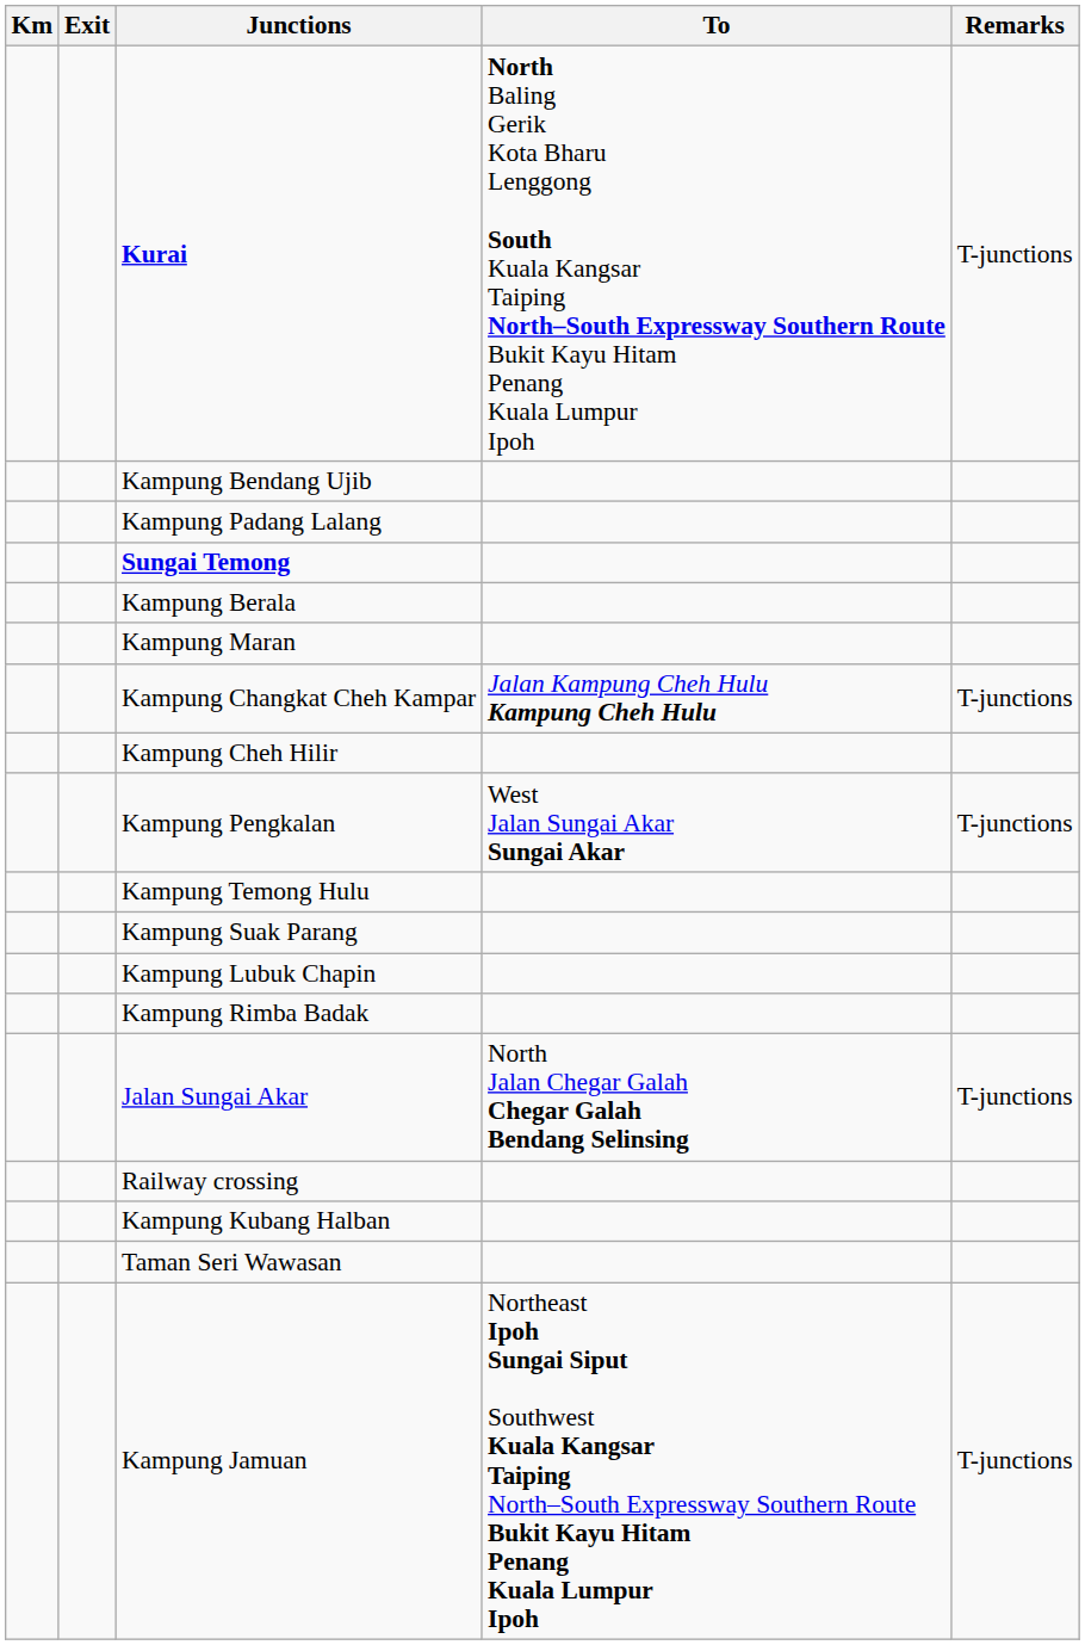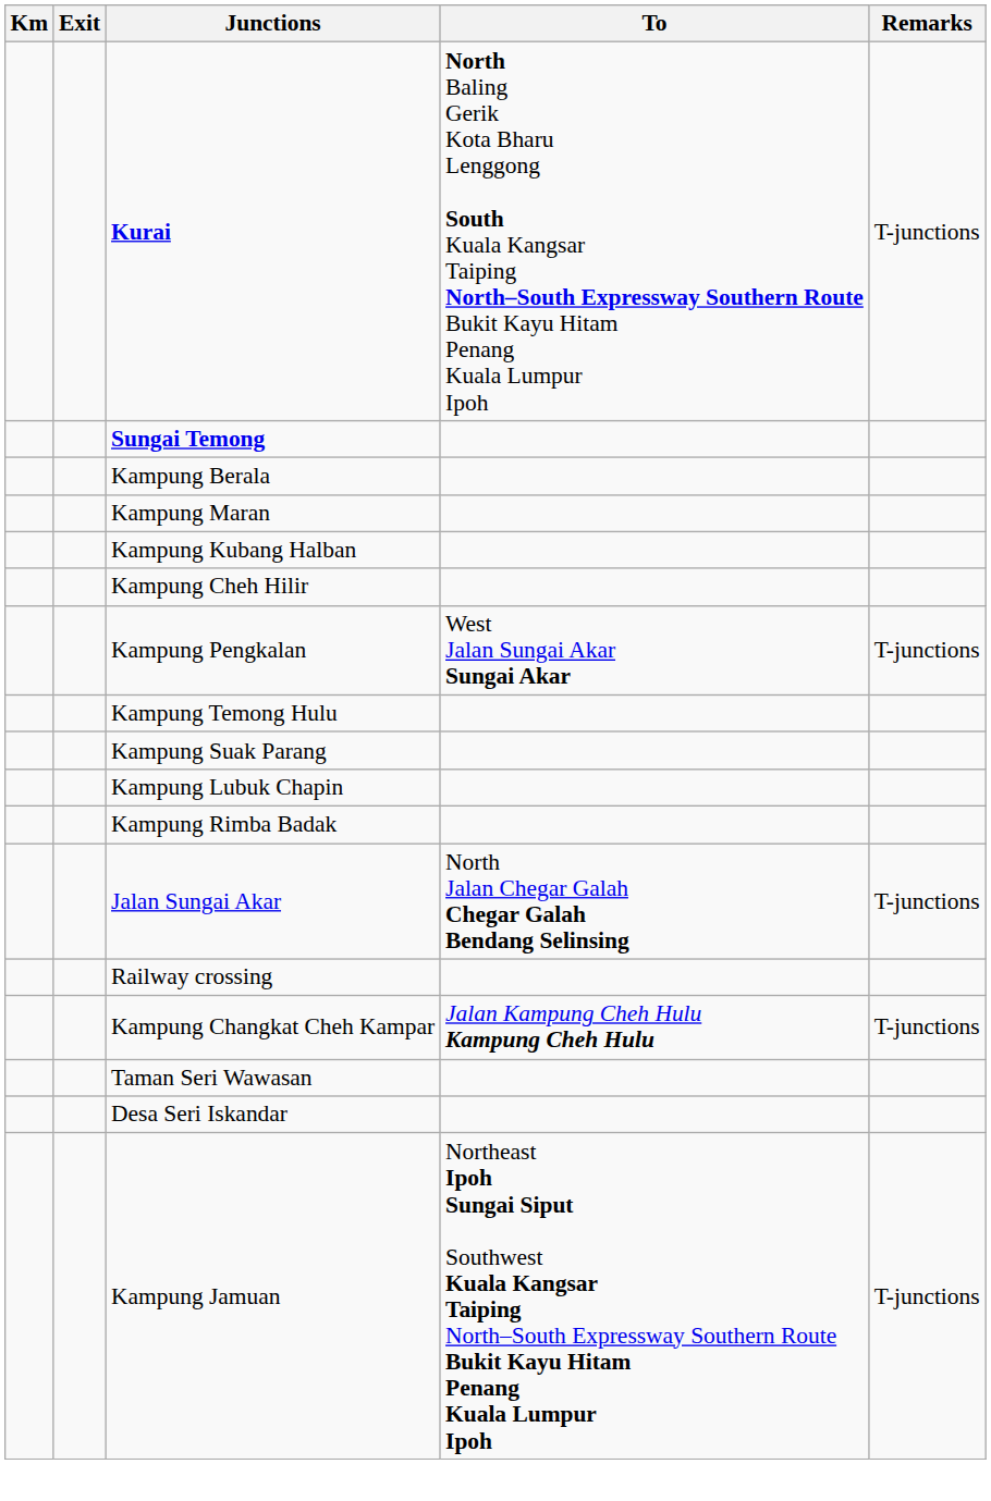- row: Kampung Bendang Ujib
- row: Kampung Padang Lalang
rows swapped: Kampung Changkat Cheh Kampar <-> Kampung Kubang Halban
+ row: Desa Seri Iskandar
